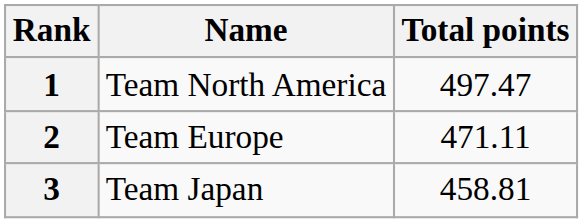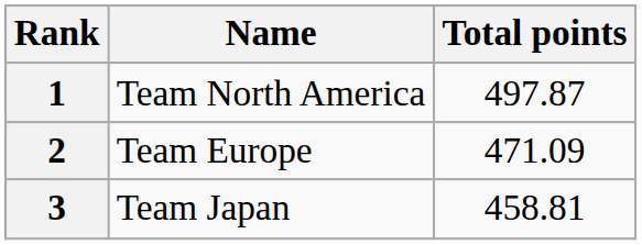1 | Total points: 497.47 -> 497.87
2 | Total points: 471.11 -> 471.09
